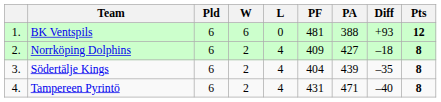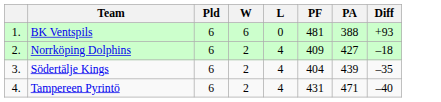- column: Pts | 12 | 8 | 8 | 8
